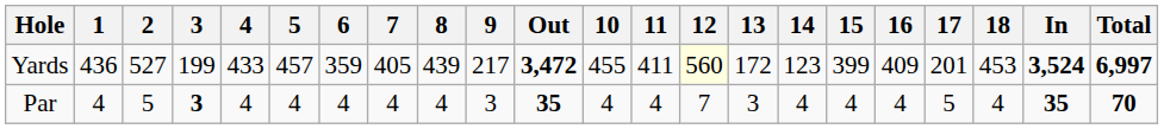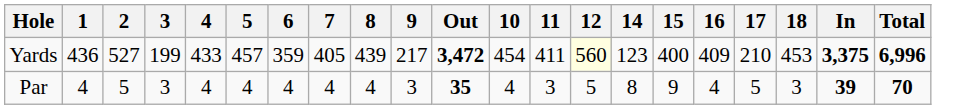- column: 13 | 172 | 3
Yards | 10: 455 -> 454
Yards | 15: 399 -> 400
Yards | 17: 201 -> 210
Yards | In: 3,524 -> 3,375
Yards | Total: 6,997 -> 6,996
Par | 3: bold -> normal
Par | 11: 4 -> 3
Par | 12: 7 -> 5
Par | 14: 4 -> 8
Par | 15: 4 -> 9
Par | 18: 4 -> 3
Par | In: 35 -> 39
